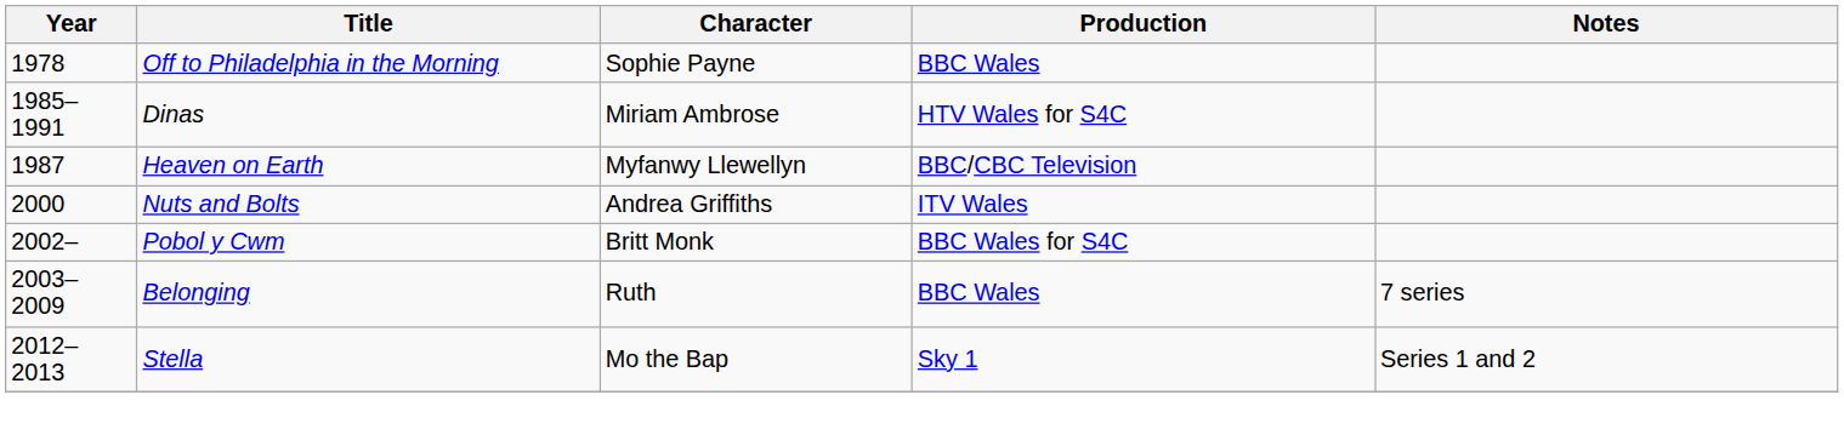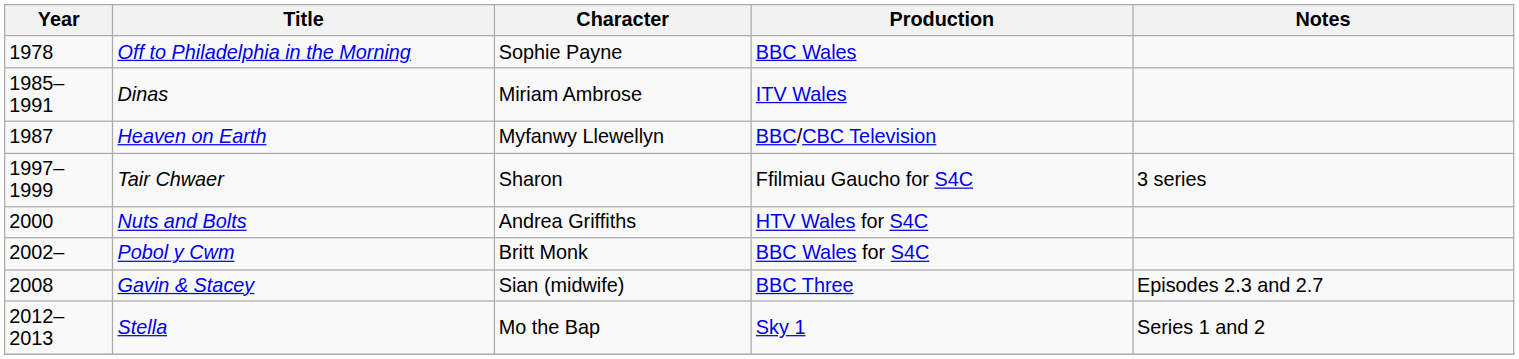Dinas | Production: HTV Wales for S4C -> ITV Wales
+ row: 1997–1999 | Tair Chwaer | Sharon | Ffilmiau Gaucho for S4C | 3 series
Nuts and Bolts | Production: ITV Wales -> HTV Wales for S4C
- row: 2003–2009 | Belonging | Ruth | BBC Wales | 7 series
+ row: 2008 | Gavin & Stacey | Sian (midwife) | BBC Three | Episodes 2.3 and 2.7
